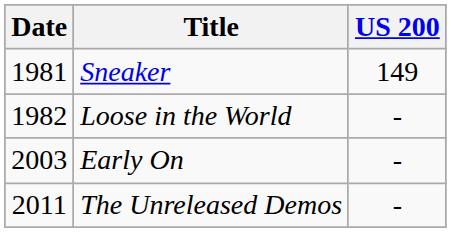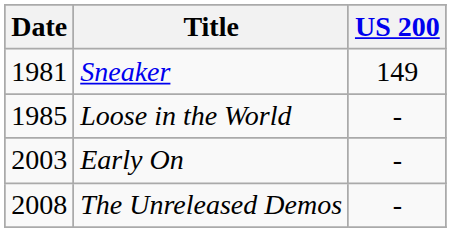Loose in the World | Date: 1982 -> 1985
The Unreleased Demos | Date: 2011 -> 2008
